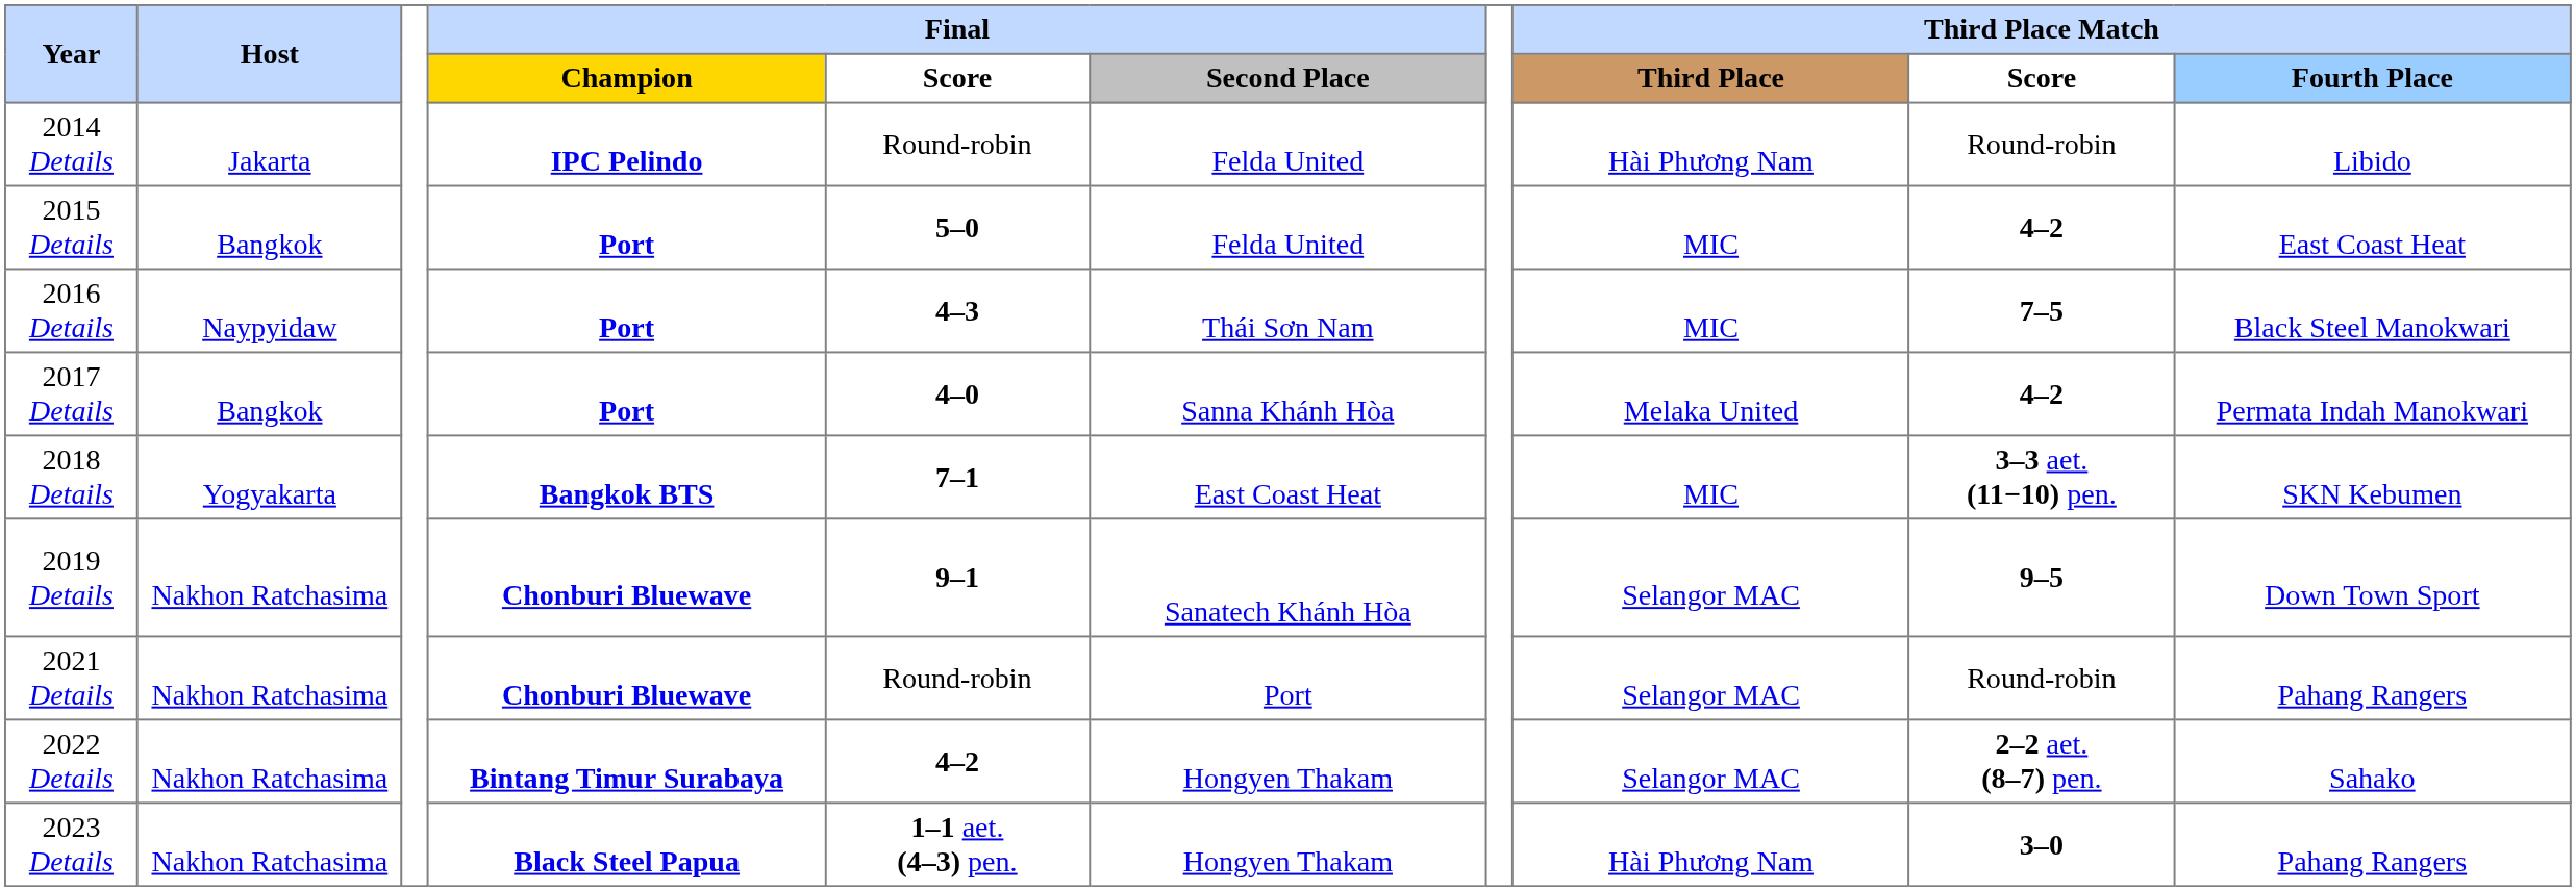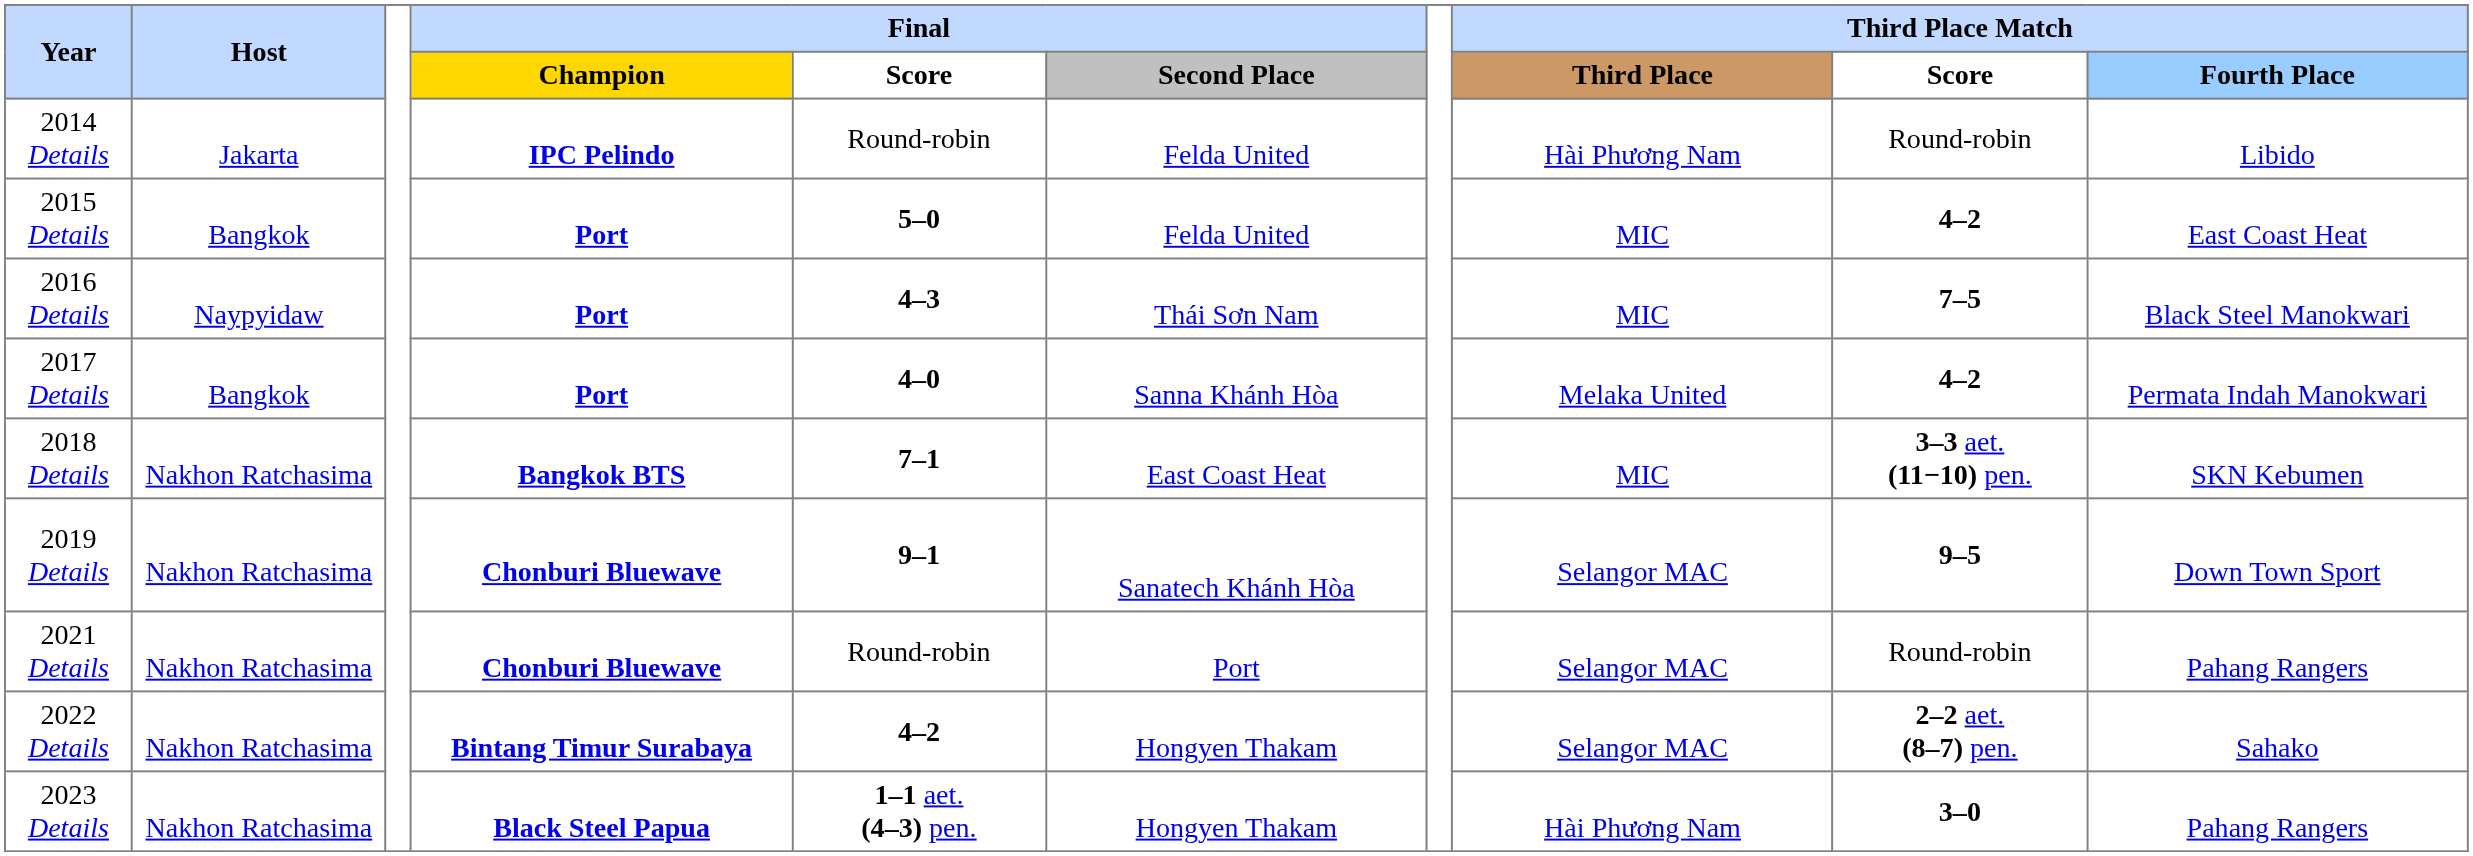2018 Details | Host: Yogyakarta -> Nakhon Ratchasima
